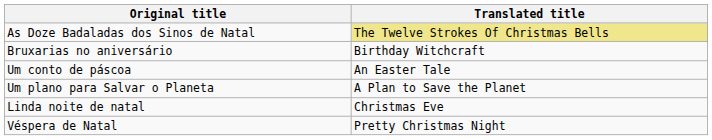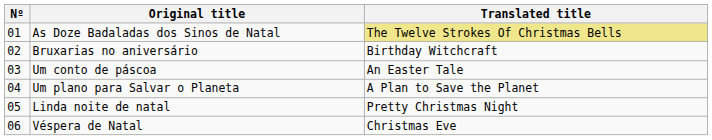+ column: Nº | 01 | 02 | 03 | 04 | 05 | 06
Linda noite de natal | Translated title: Christmas Eve -> Pretty Christmas Night
Véspera de Natal | Translated title: Pretty Christmas Night -> Christmas Eve
